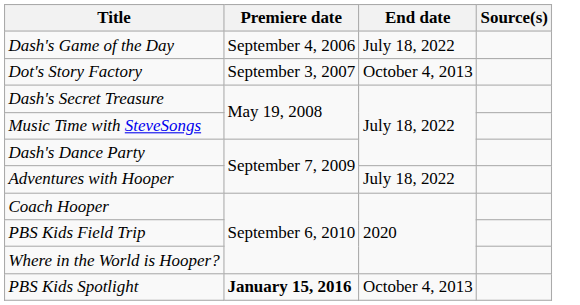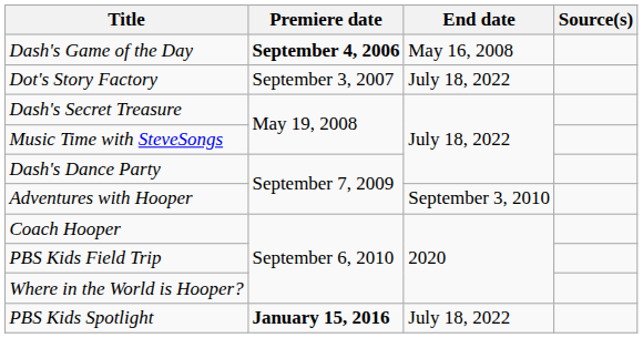Dash's Game of the Day | Premiere date: normal -> bold
Dash's Game of the Day | End date: July 18, 2022 -> May 16, 2008
Dot's Story Factory | End date: October 4, 2013 -> July 18, 2022
Adventures with Hooper | End date: July 18, 2022 -> September 3, 2010
PBS Kids Spotlight | End date: October 4, 2013 -> July 18, 2022
